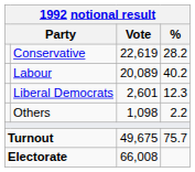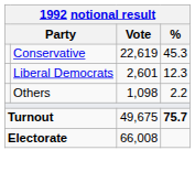Conservative | %: 28.2 -> 45.3
- row: Labour | 20,089 | 40.2
Turnout | %: normal -> bold
